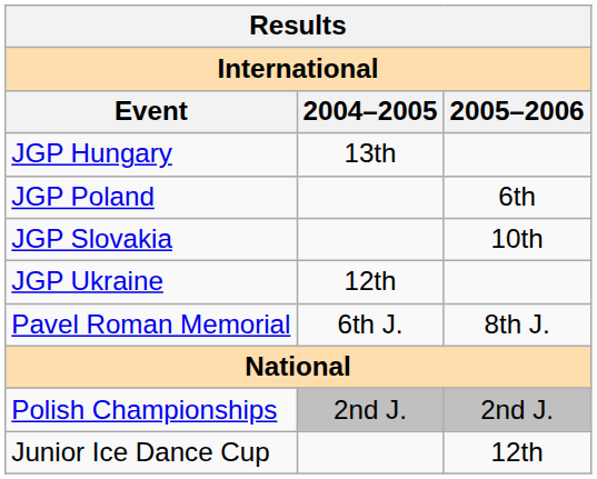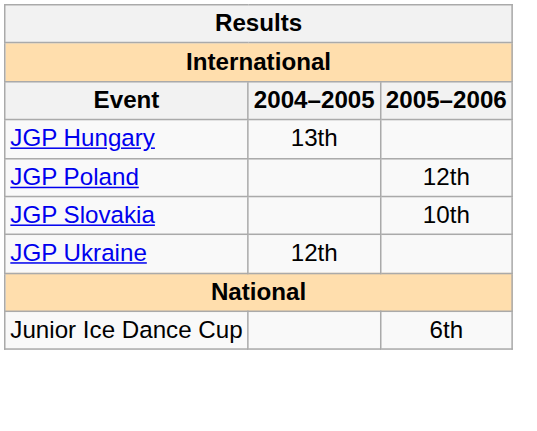JGP Poland | 2005–2006: 6th -> 12th
- row: Pavel Roman Memorial | 6th J. | 8th J.
- row: Polish Championships | 2nd J. | 2nd J.
Junior Ice Dance Cup | 2005–2006: 12th -> 6th
